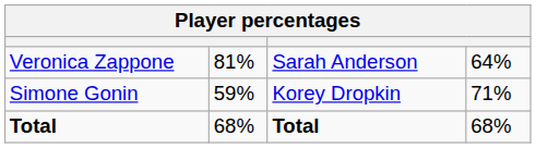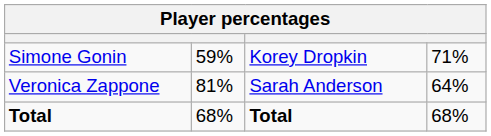rows swapped: Veronica Zappone <-> Simone Gonin
